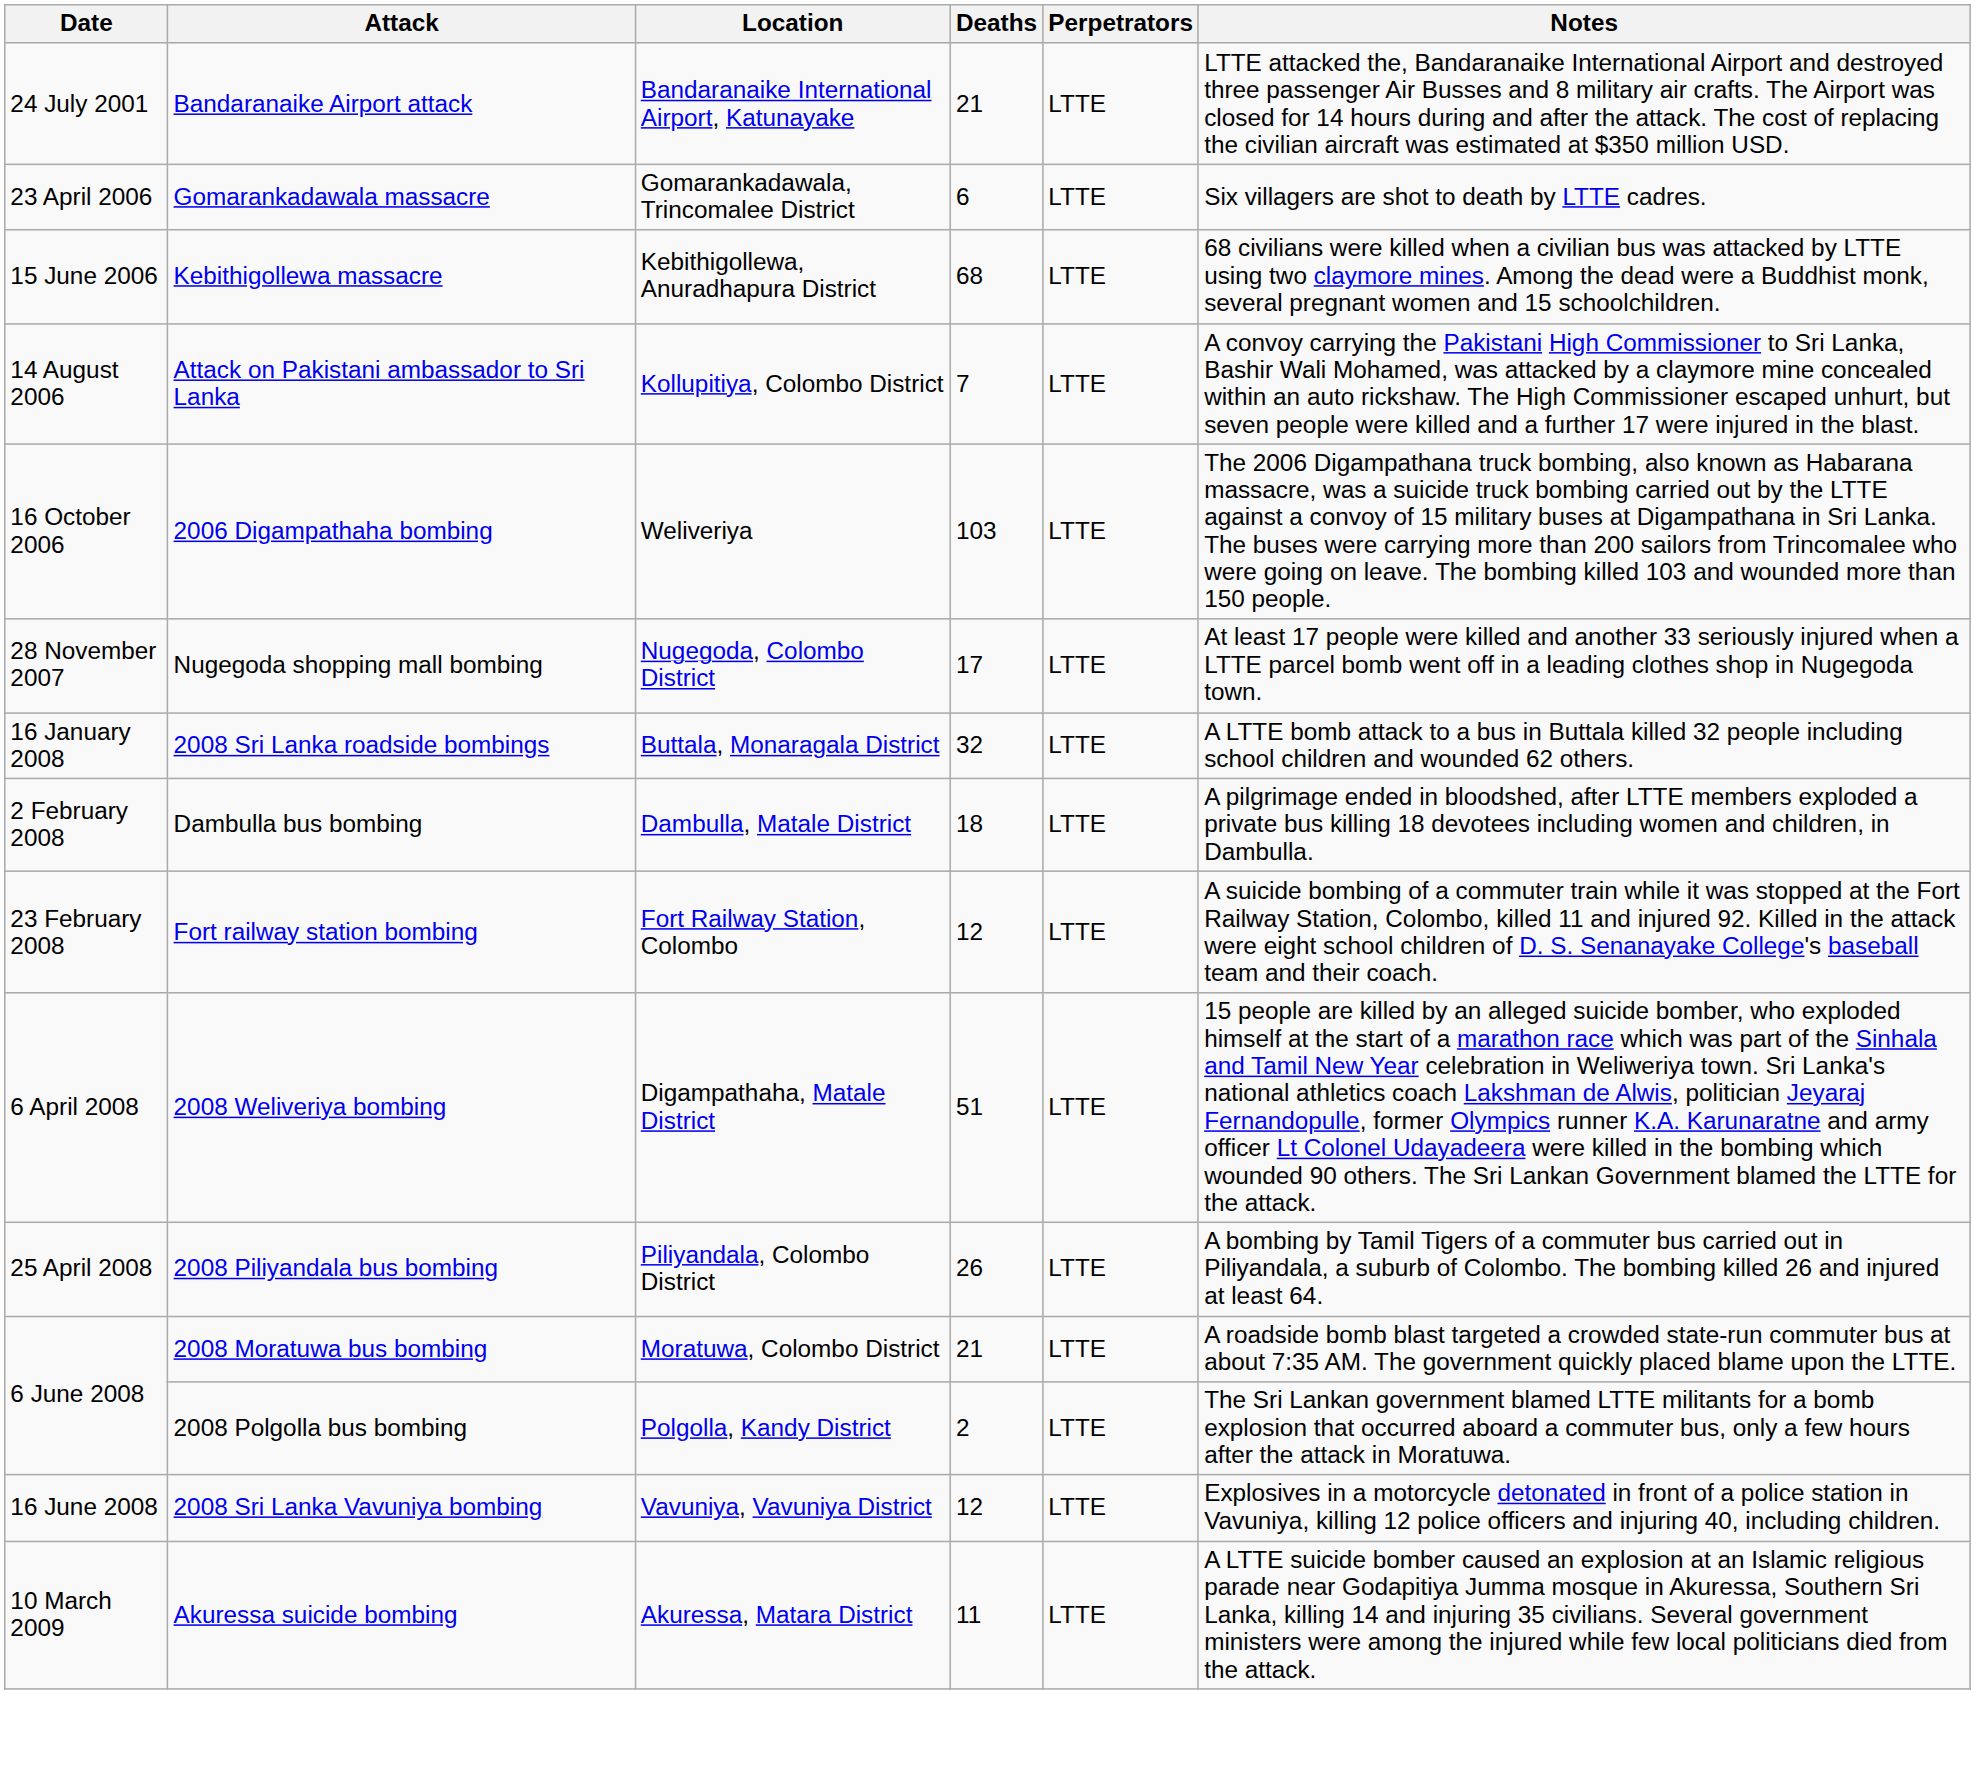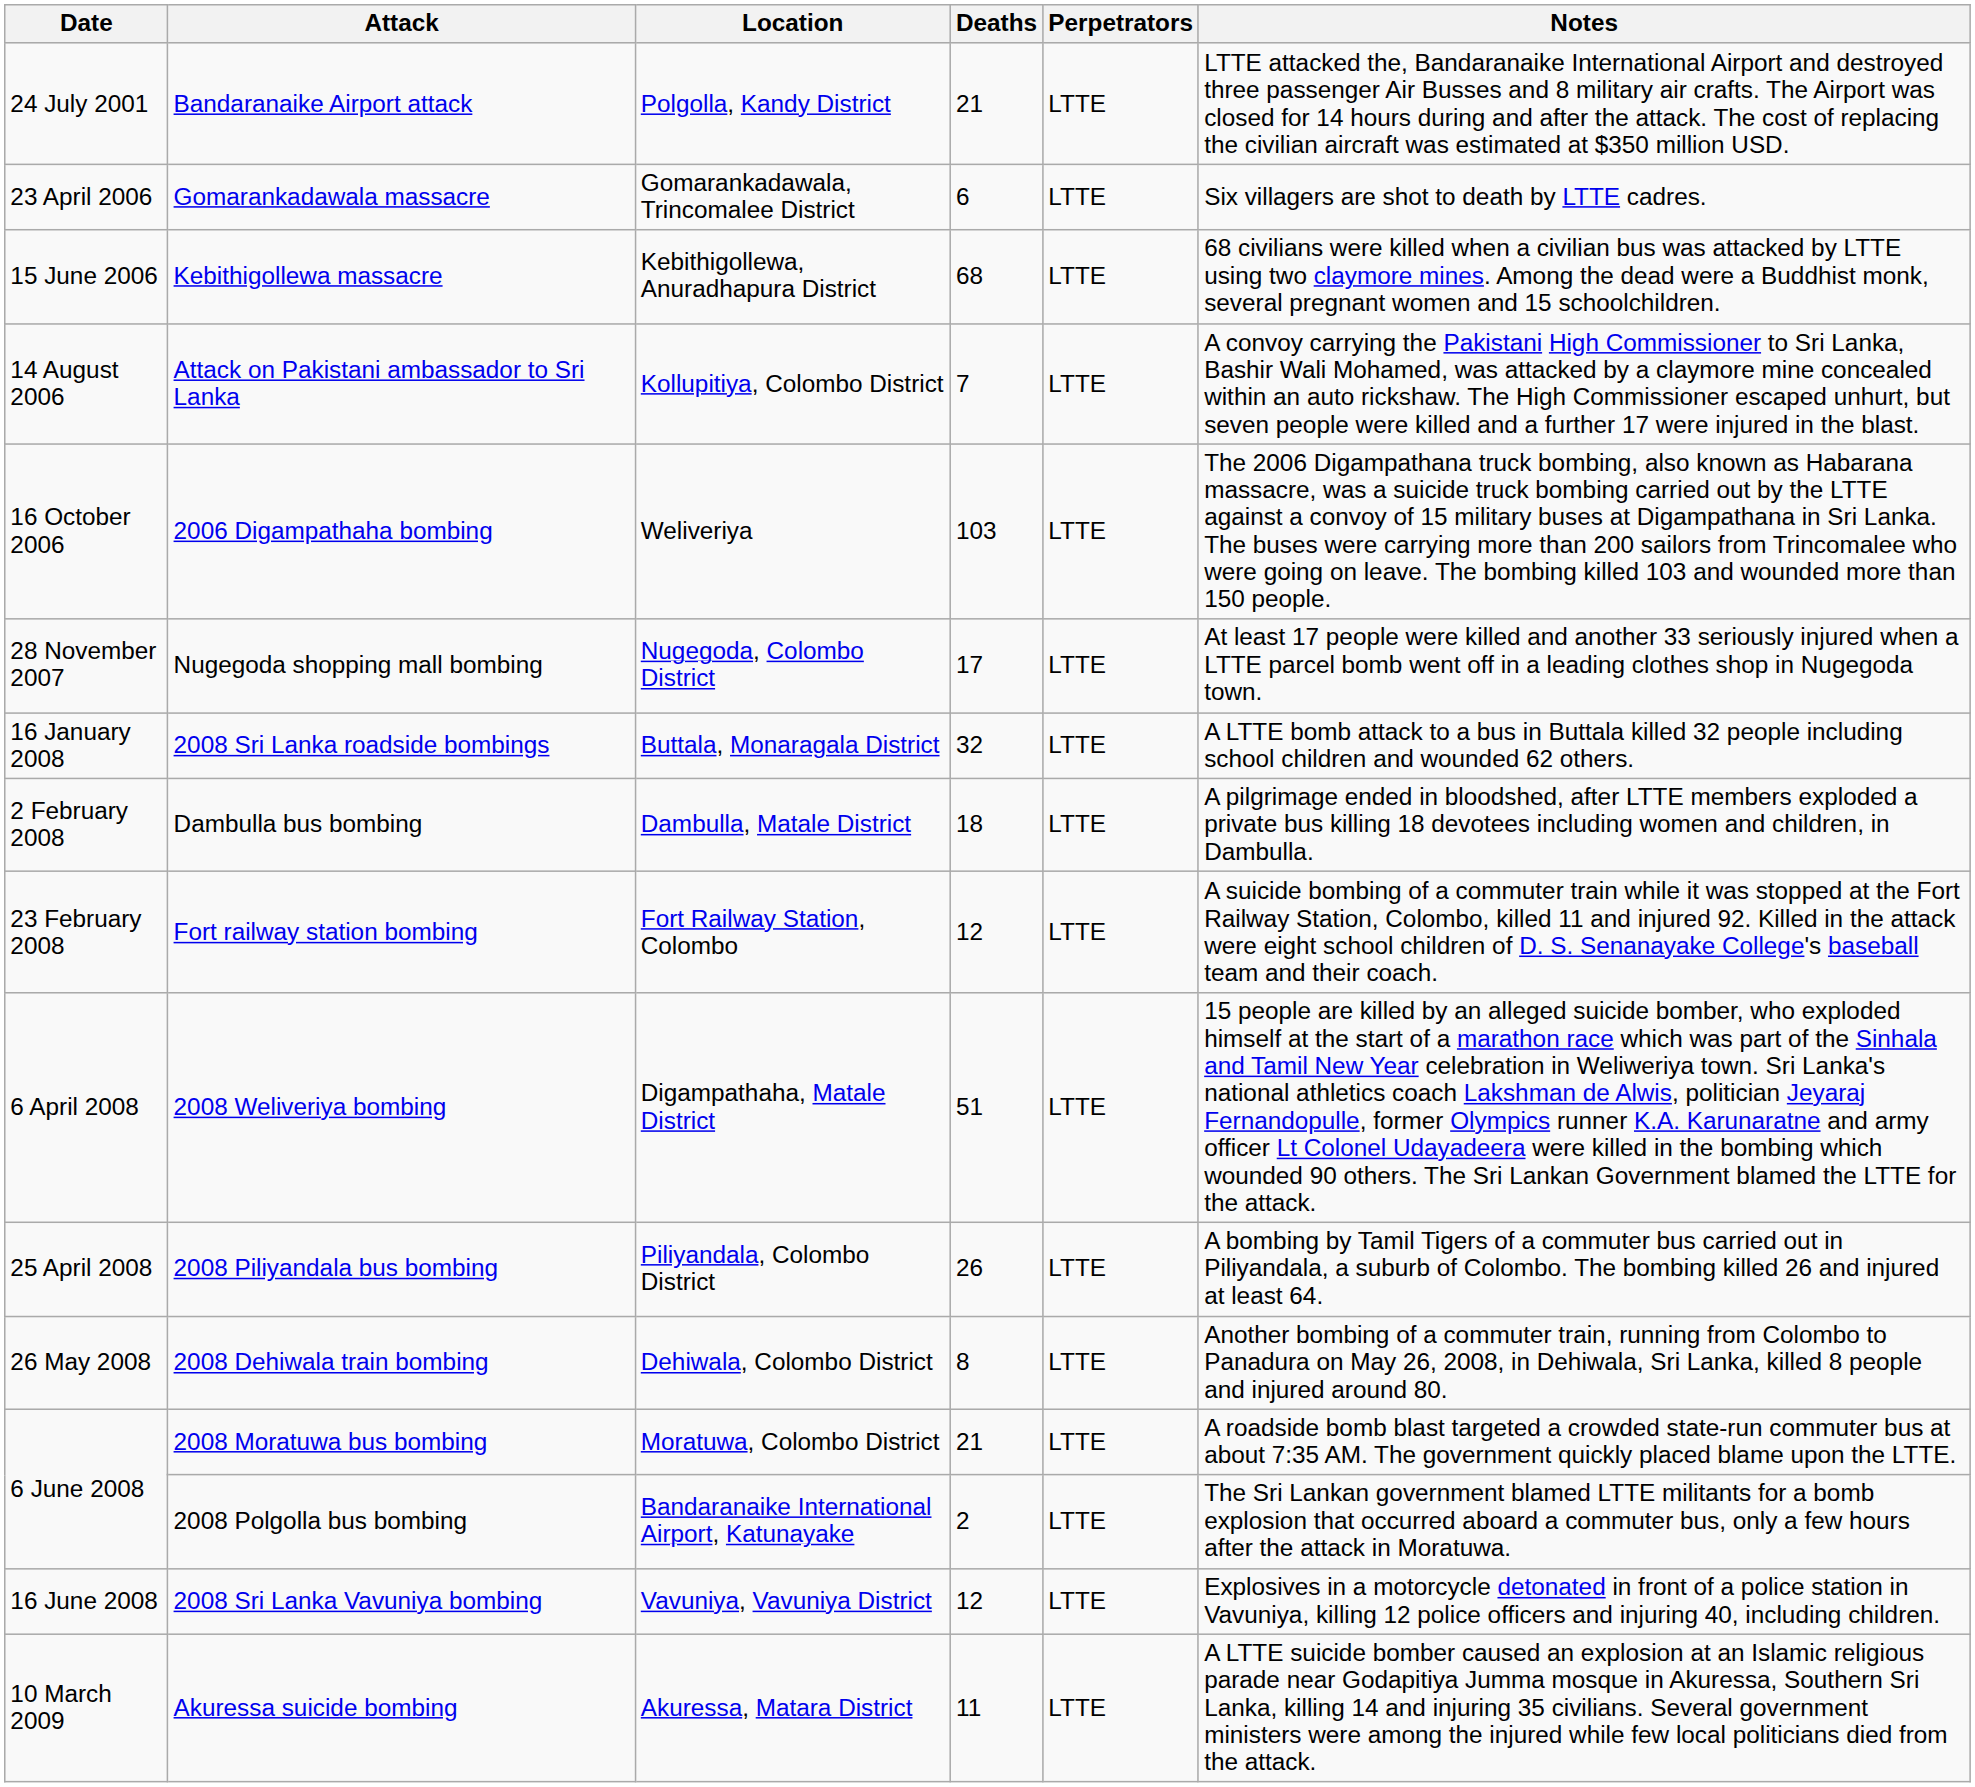Bandaranaike Airport attack | Location: Bandaranaike International Airport, Katunayake -> Polgolla, Kandy District
+ row: 26 May 2008 | 2008 Dehiwala train bombing | Dehiwala, Colombo District | 8 | LTTE | Another bombing of a commuter train, running from Colombo to Panadura on May 26, 2008, in Dehiwala, Sri Lanka, killed 8 people and injured around 80.
2008 Polgolla bus bombing | Location: Polgolla, Kandy District -> Bandaranaike International Airport, Katunayake
